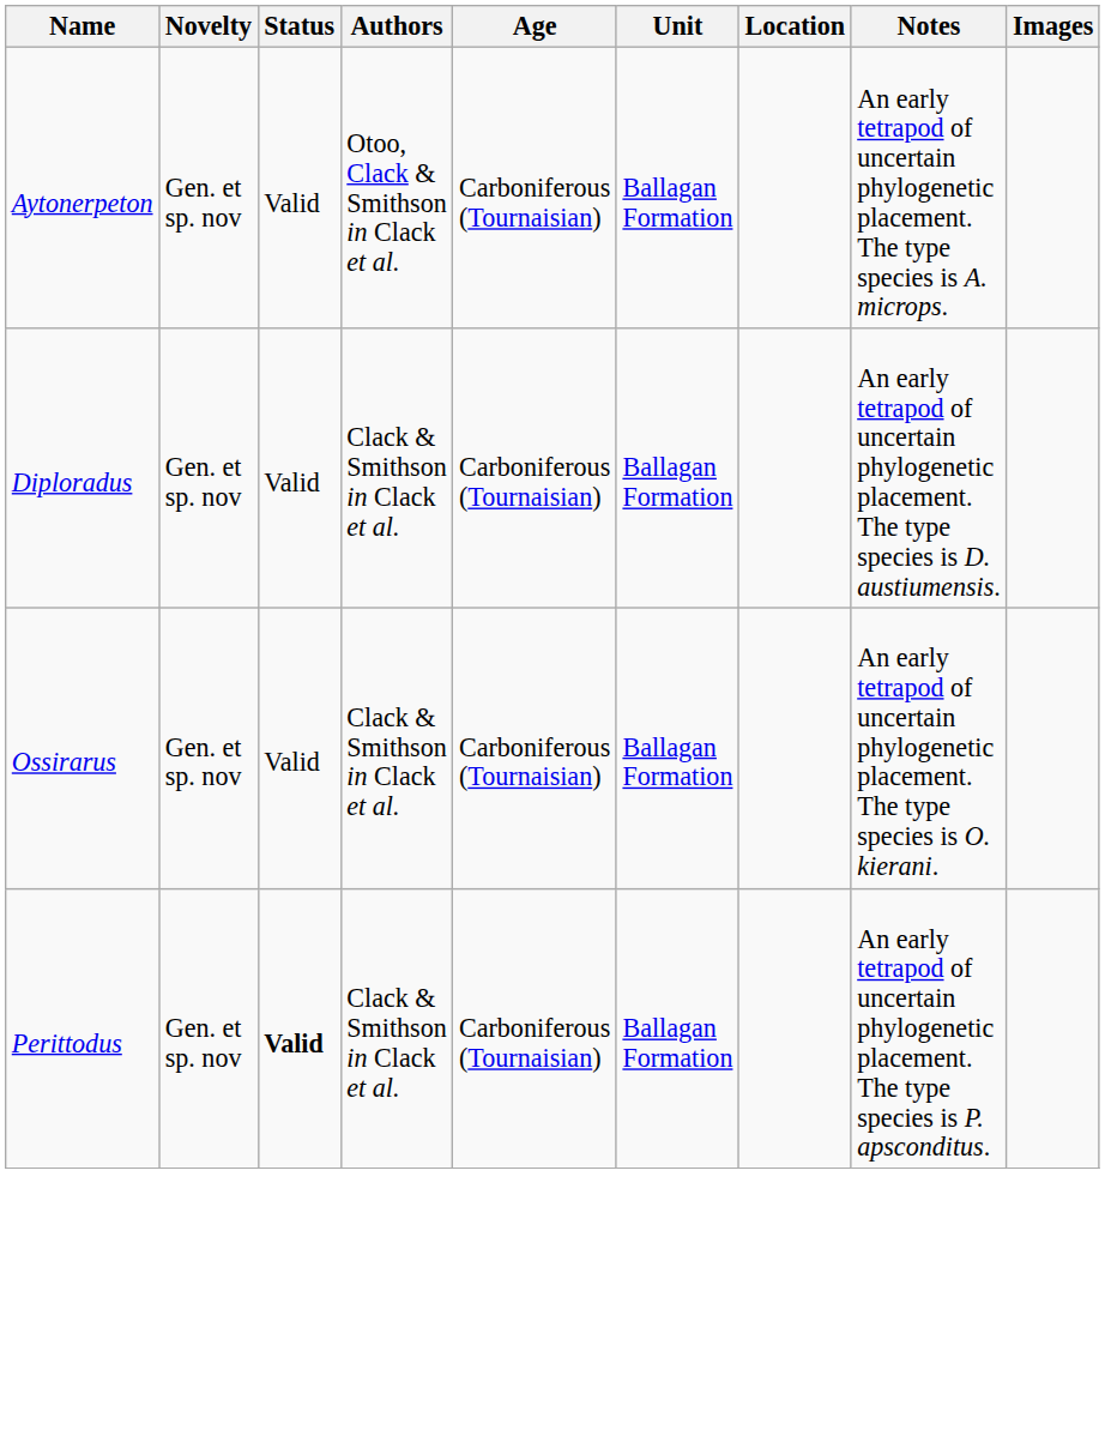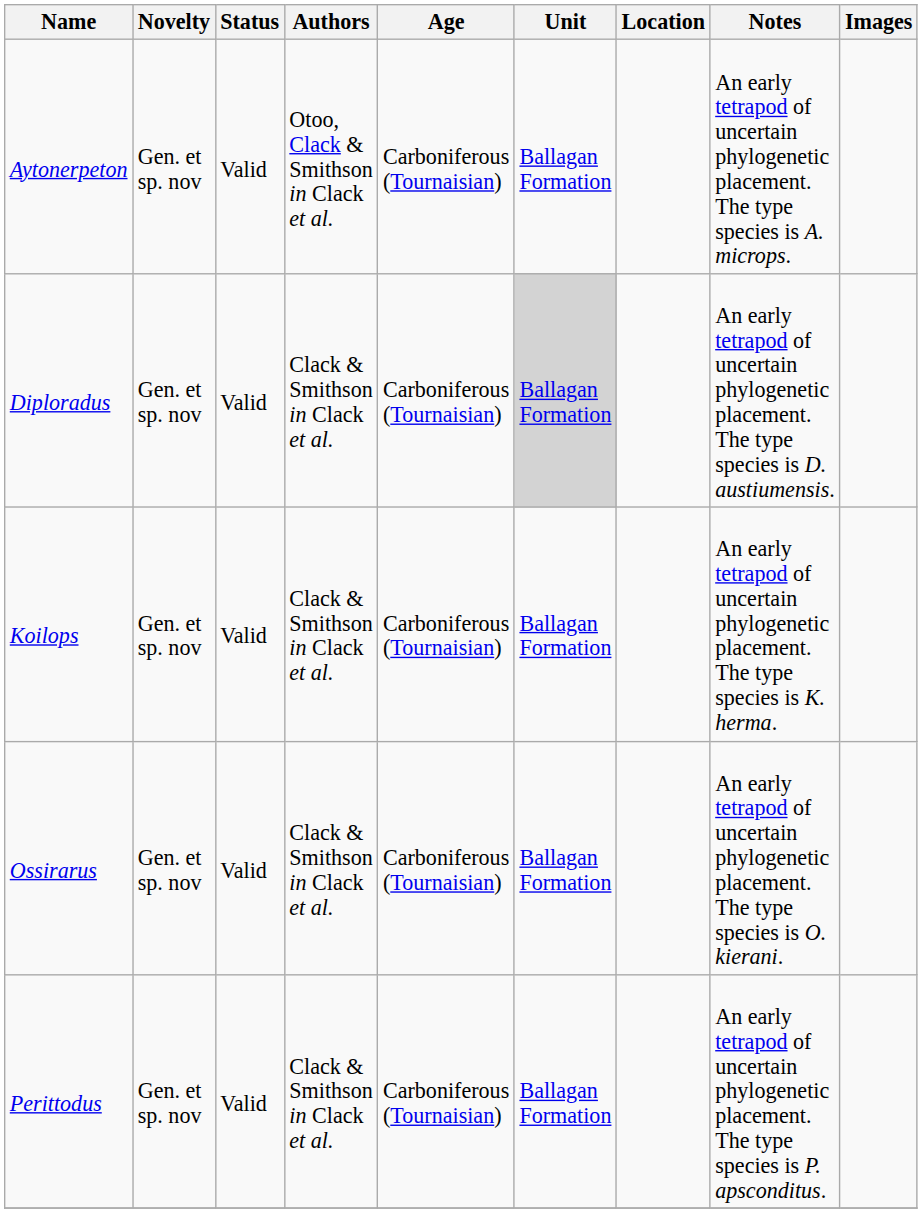Diploradus | Unit: no background -> lightgrey background
+ row: Koilops | Gen. et sp. nov | Valid | Clack & Smithson in Clack et al. | Carboniferous (Tournaisian) | Ballagan Formation | An early tetrapod of uncertain phylogenetic placement. The type species is K. herma.
Perittodus | Status: bold -> normal
